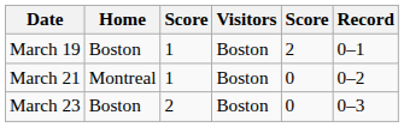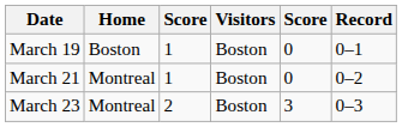March 19 | column 5: 2 -> 0
March 23 | Home: Boston -> Montreal
March 23 | column 5: 0 -> 3
